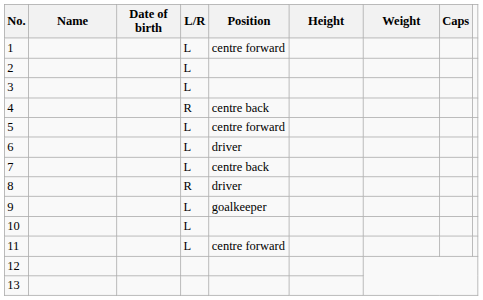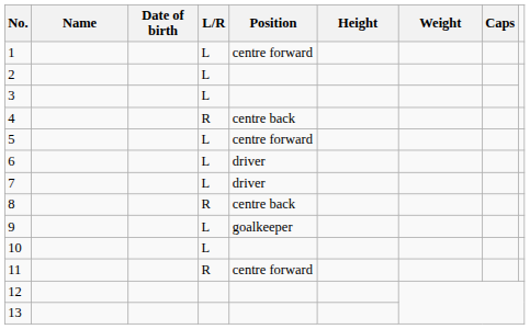7 | Position: centre back -> driver
8 | Position: driver -> centre back
11 | L/R: L -> R
